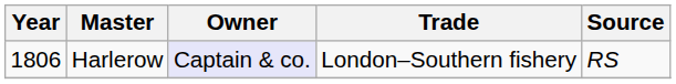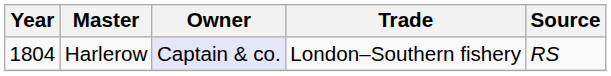Harlerow | Year: 1806 -> 1804
